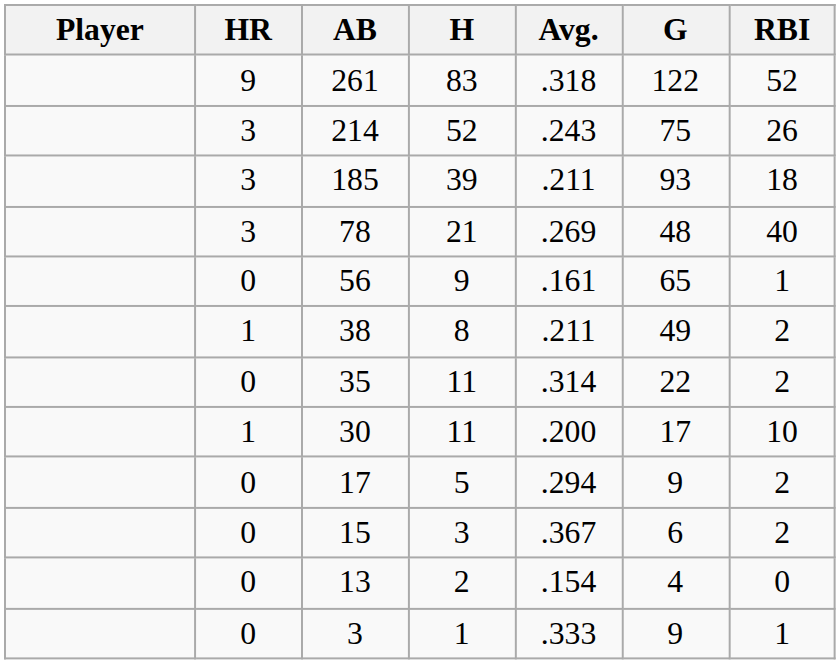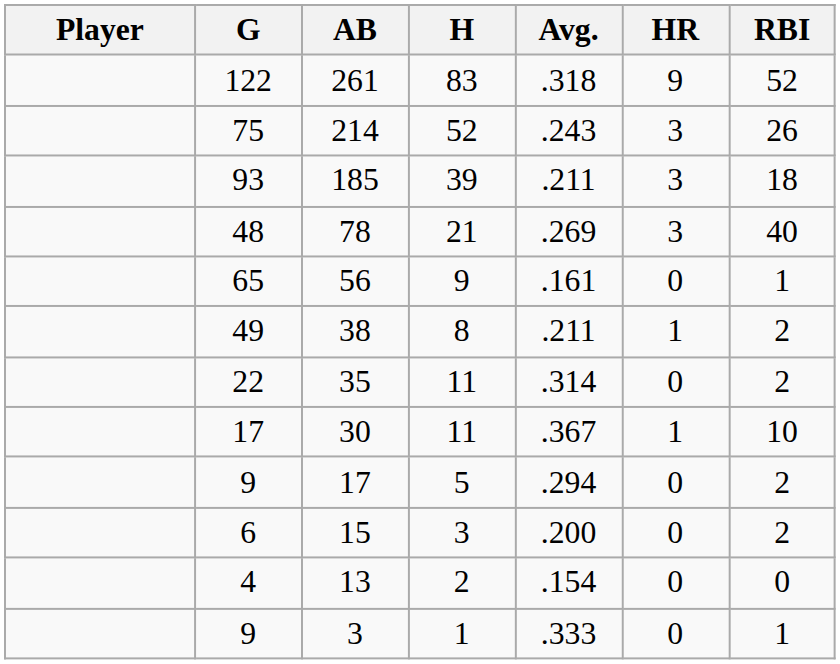columns swapped: G <-> HR
30 | Avg.: .200 -> .367
15 | Avg.: .367 -> .200
